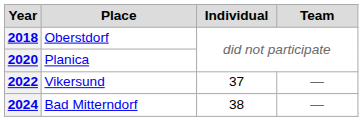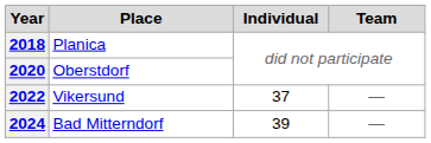2018 | Place: Oberstdorf -> Planica
2020 | Place: Planica -> Oberstdorf
2024 | Individual: 38 -> 39
